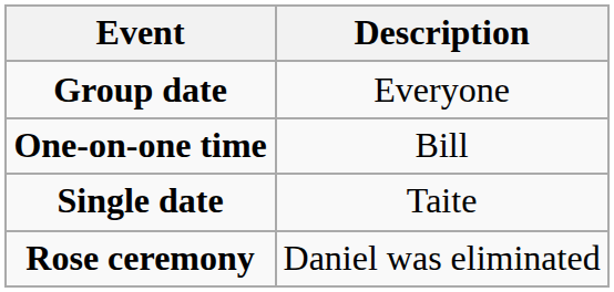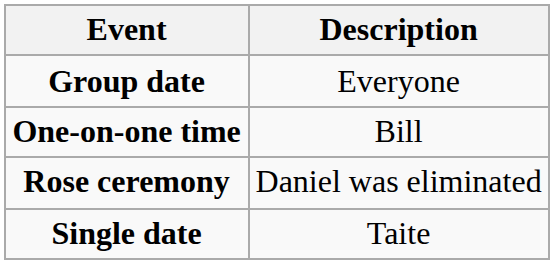rows swapped: Single date <-> Rose ceremony
